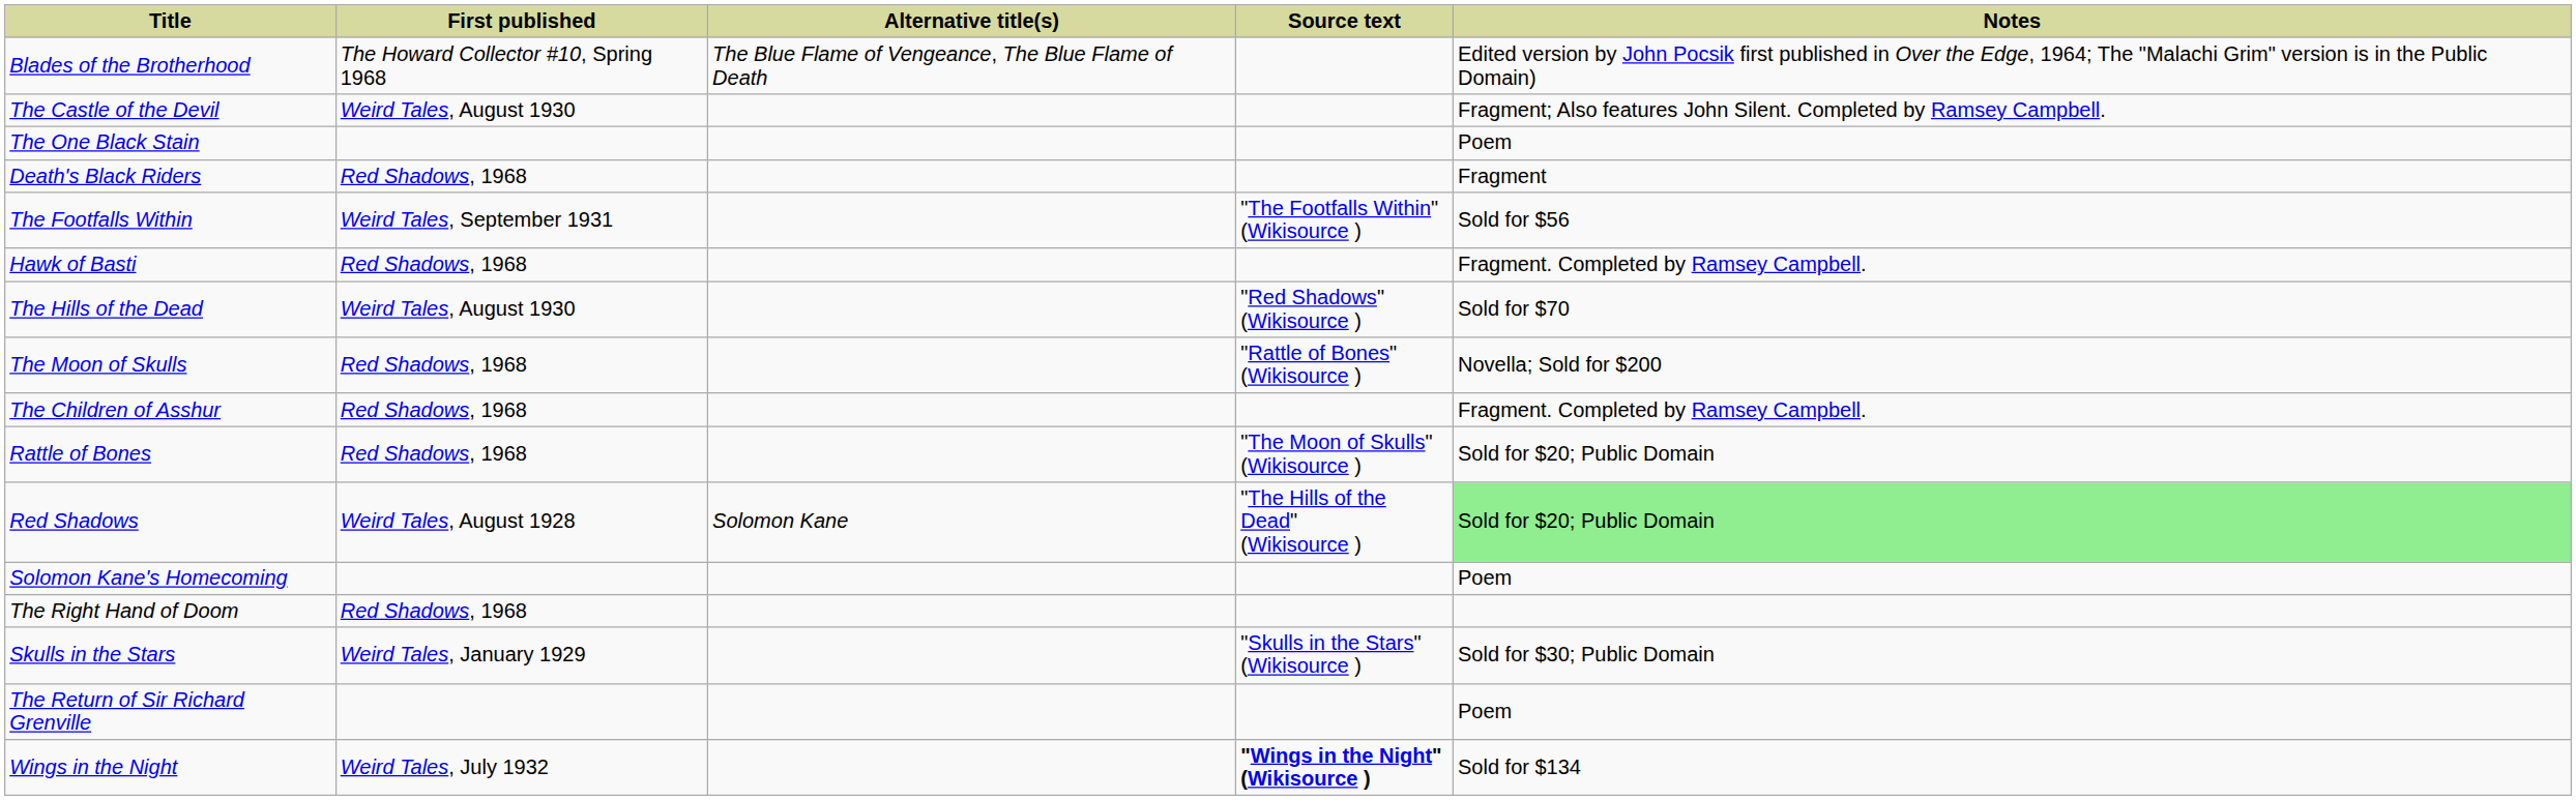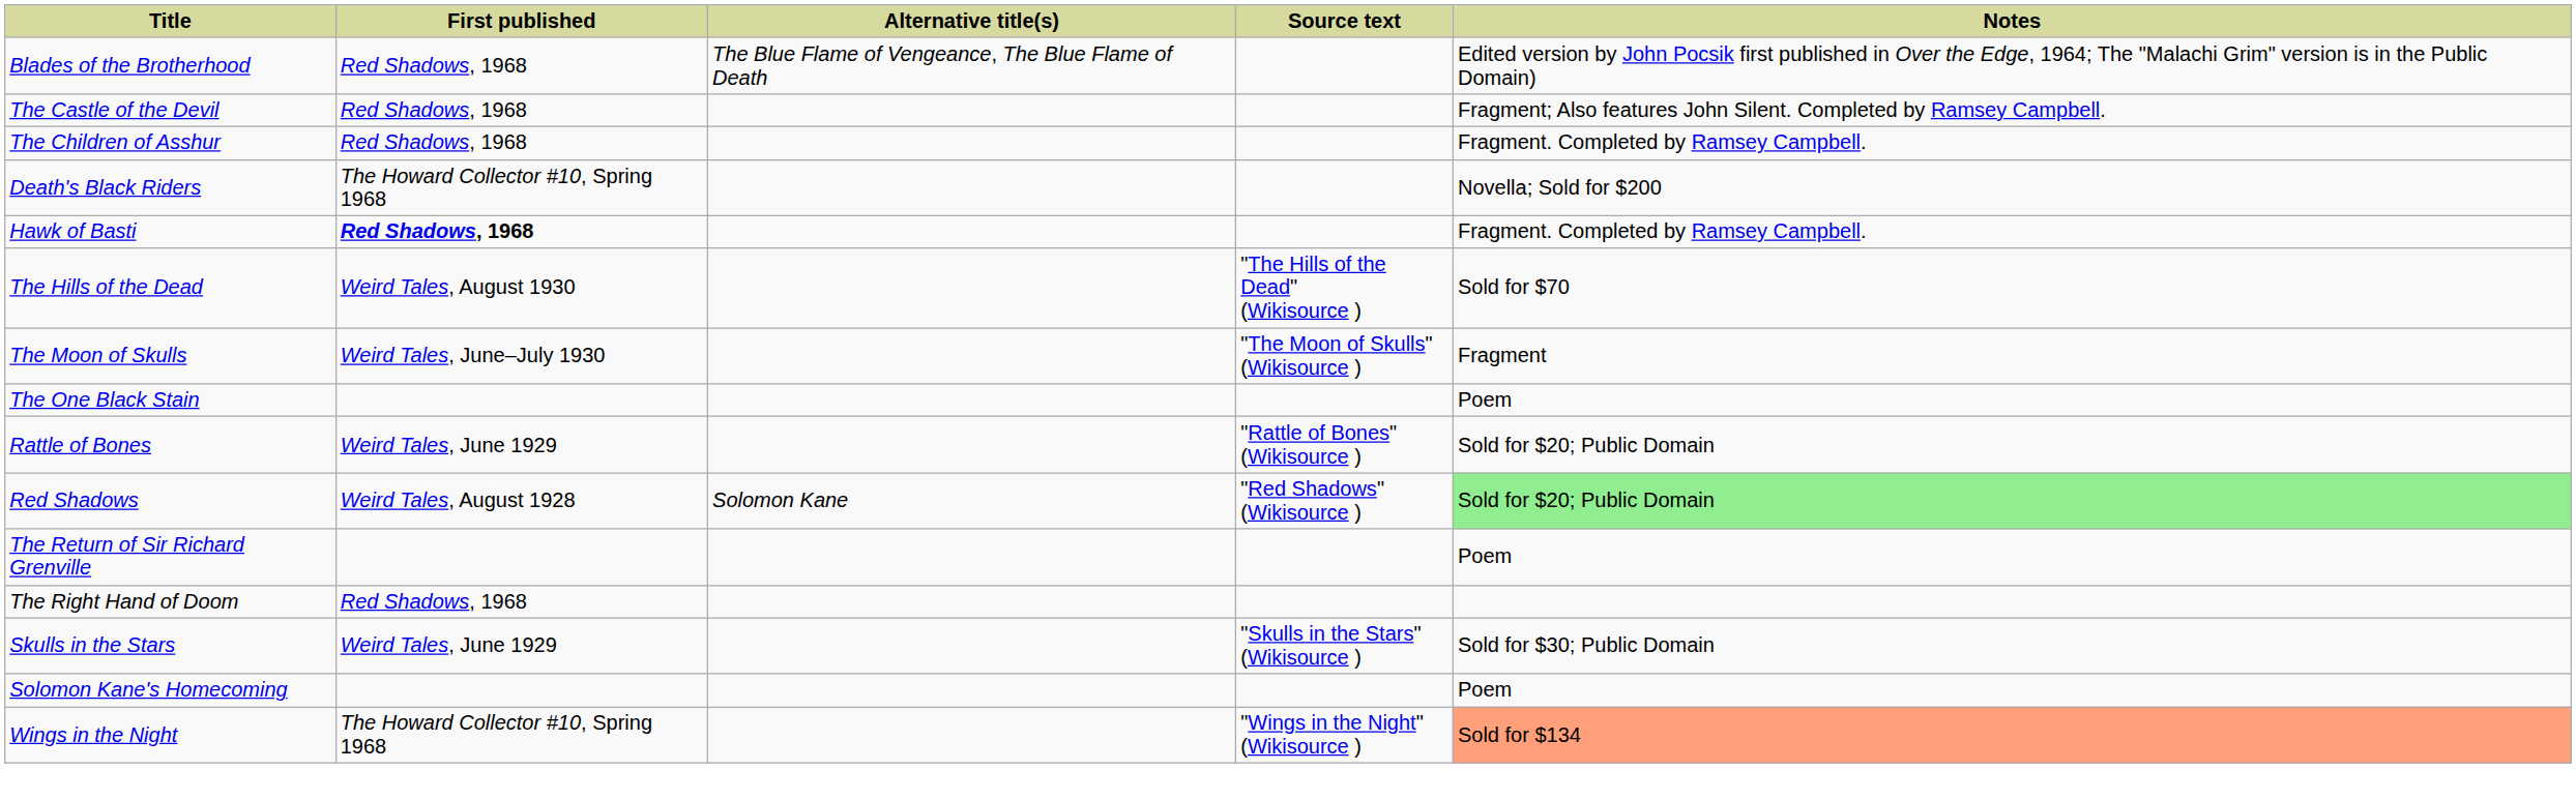Blades of the Brotherhood | First published: The Howard Collector #10, Spring 1968 -> Red Shadows, 1968
The Castle of the Devil | First published: Weird Tales, August 1930 -> Red Shadows, 1968
rows swapped: The Children of Asshur <-> The One Black Stain
Death's Black Riders | First published: Red Shadows, 1968 -> The Howard Collector #10, Spring 1968
Death's Black Riders | Notes: Fragment -> Novella; Sold for $200
- row: The Footfalls Within | Weird Tales, September 1931 | "The Footfalls Within" (Wikisource ) | Sold for $56
Hawk of Basti | First published: normal -> bold
The Hills of the Dead | Source text: "Red Shadows" (Wikisource ) -> "The Hills of the Dead" (Wikisource )
The Moon of Skulls | First published: Red Shadows, 1968 -> Weird Tales, June–July 1930
The Moon of Skulls | Source text: "Rattle of Bones" (Wikisource ) -> "The Moon of Skulls" (Wikisource )
The Moon of Skulls | Notes: Novella; Sold for $200 -> Fragment
Rattle of Bones | First published: Red Shadows, 1968 -> Weird Tales, June 1929
Rattle of Bones | Source text: "The Moon of Skulls" (Wikisource ) -> "Rattle of Bones" (Wikisource )
Red Shadows | Source text: "The Hills of the Dead" (Wikisource ) -> "Red Shadows" (Wikisource )
rows swapped: The Return of Sir Richard Grenville <-> Solomon Kane's Homecoming
Skulls in the Stars | First published: Weird Tales, January 1929 -> Weird Tales, June 1929
Wings in the Night | First published: Weird Tales, July 1932 -> The Howard Collector #10, Spring 1968
Wings in the Night | Source text: bold -> normal
Wings in the Night | Notes: no background -> lightsalmon background
